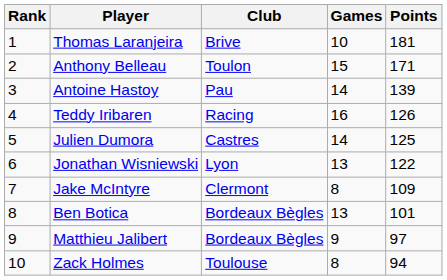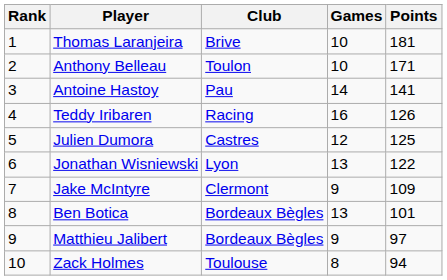Anthony Belleau | Games: 15 -> 10
Antoine Hastoy | Points: 139 -> 141
Julien Dumora | Games: 14 -> 12
Jake McIntyre | Games: 8 -> 9
